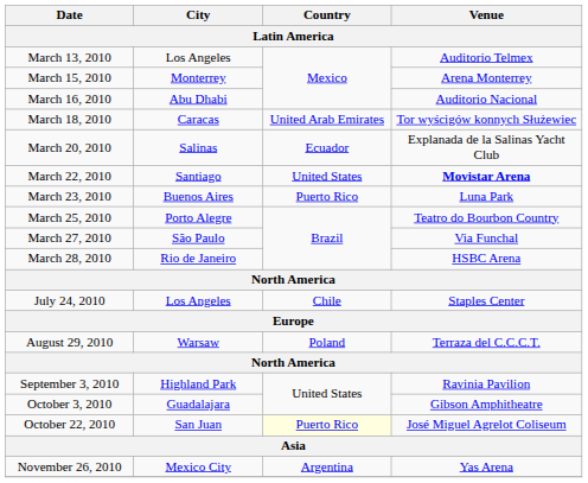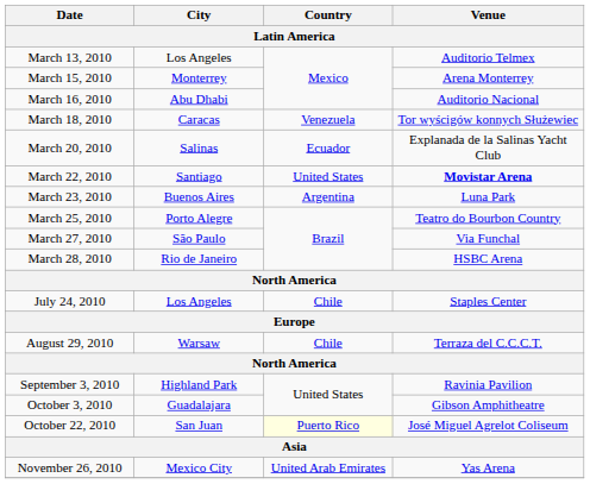March 18, 2010 | Country: United Arab Emirates -> Venezuela
March 23, 2010 | Country: Puerto Rico -> Argentina
August 29, 2010 | Country: Poland -> Chile
November 26, 2010 | Country: Argentina -> United Arab Emirates
